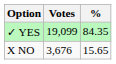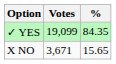X NO | Votes: 3,676 -> 3,671
